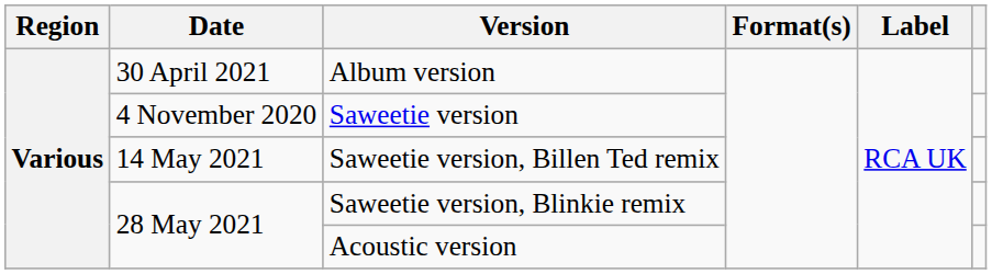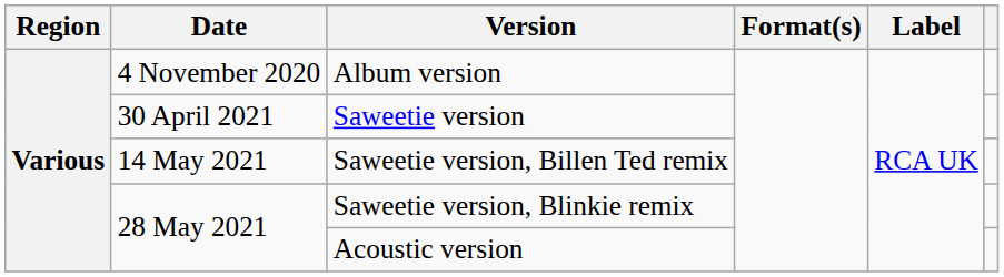Album version | Date: 30 April 2021 -> 4 November 2020
Saweetie version | Date: 4 November 2020 -> 30 April 2021
